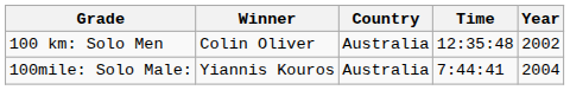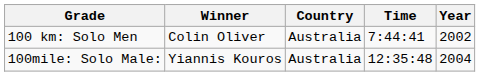100 km: Solo Men | Time: 12:35:48 -> 7:44:41
100mile: Solo Male: | Time: 7:44:41 -> 12:35:48
